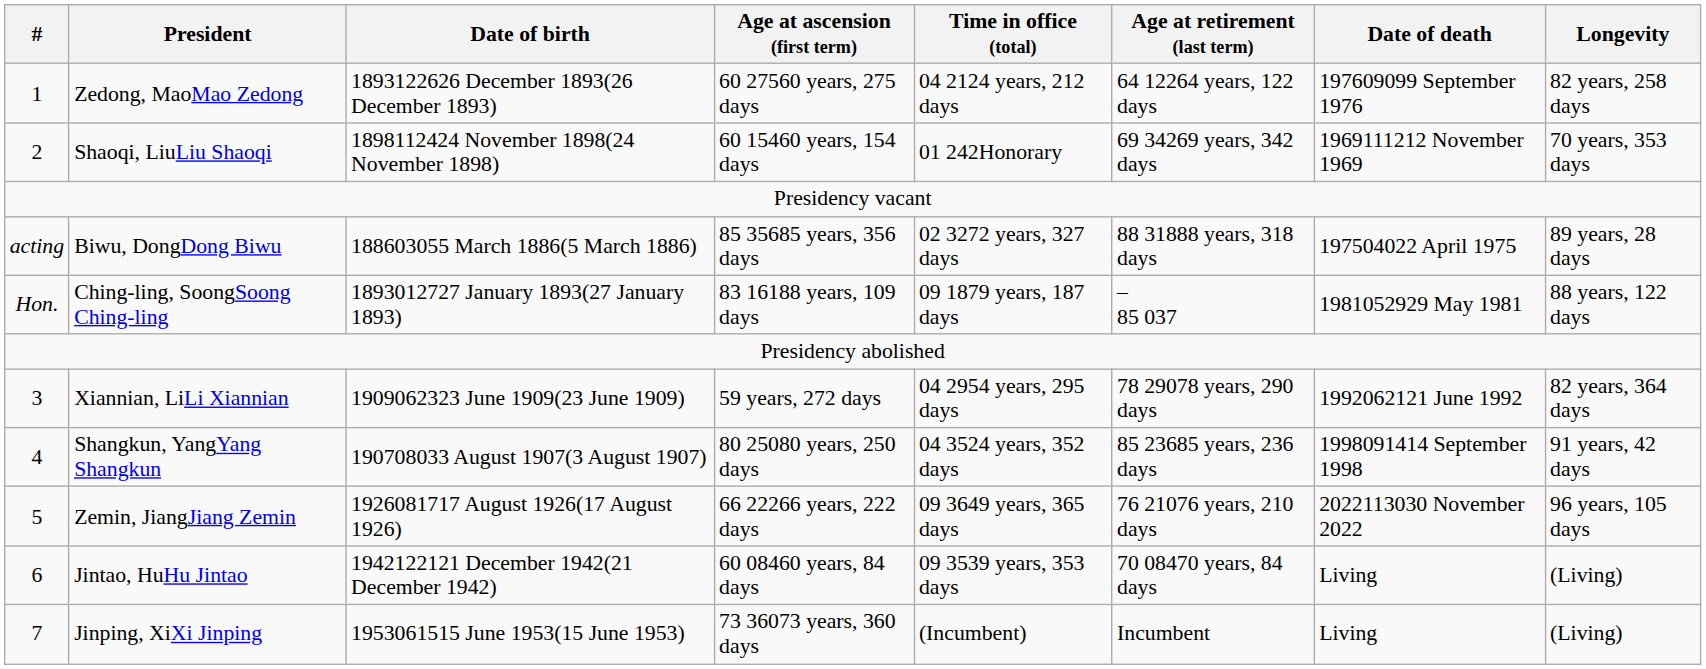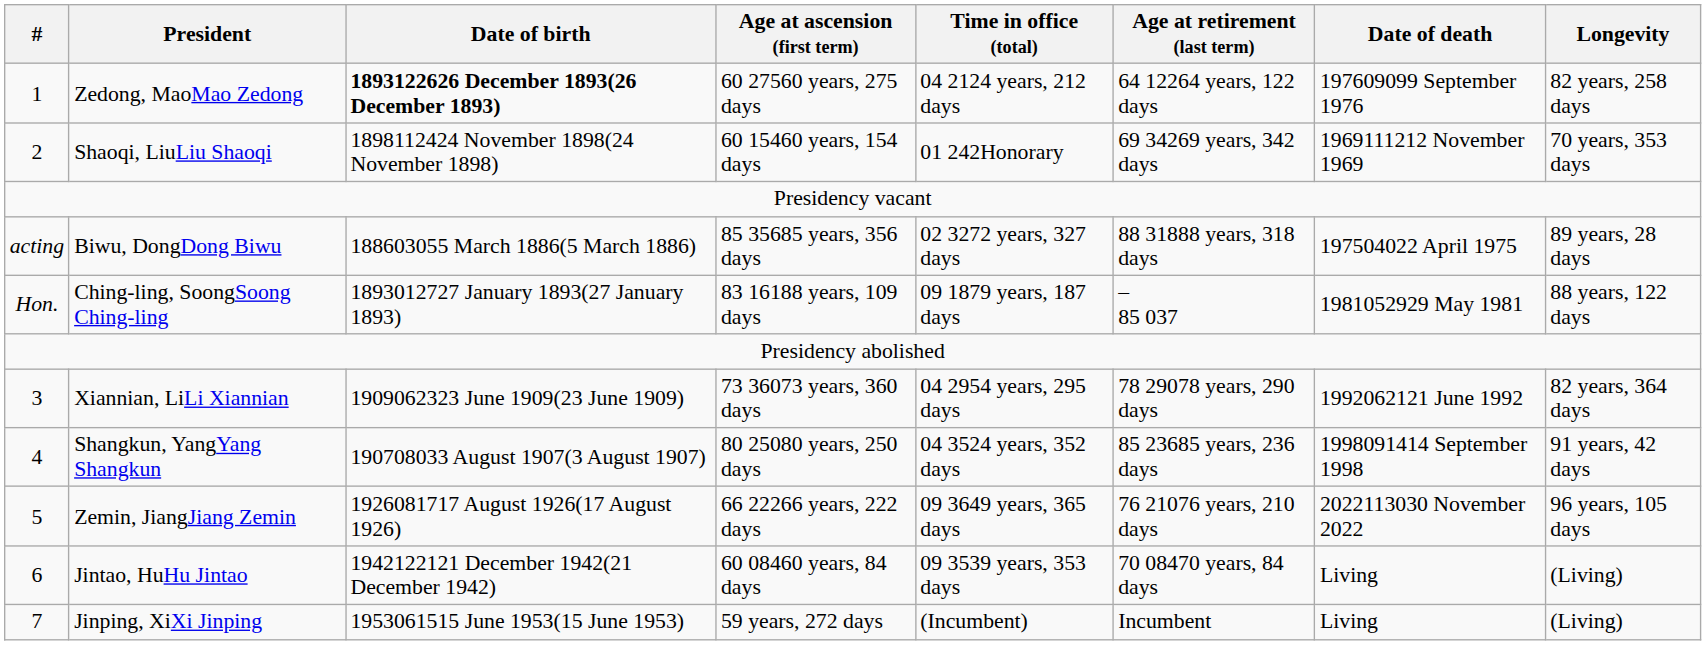Zedong, MaoMao Zedong | Date of birth: normal -> bold
Xiannian, LiLi Xiannian | Age at ascension (first term): 59 years, 272 days -> 73 36073 years, 360 days
Jinping, XiXi Jinping | Age at ascension (first term): 73 36073 years, 360 days -> 59 years, 272 days
